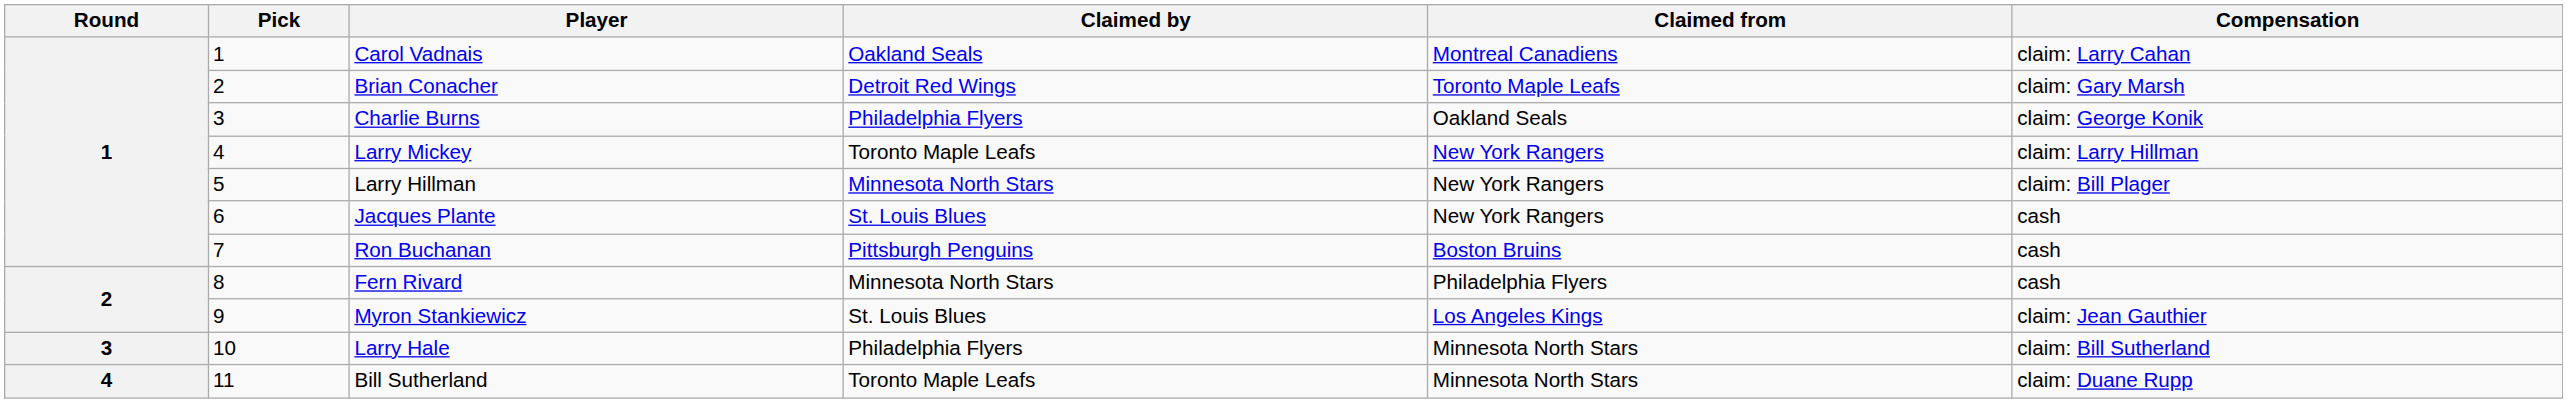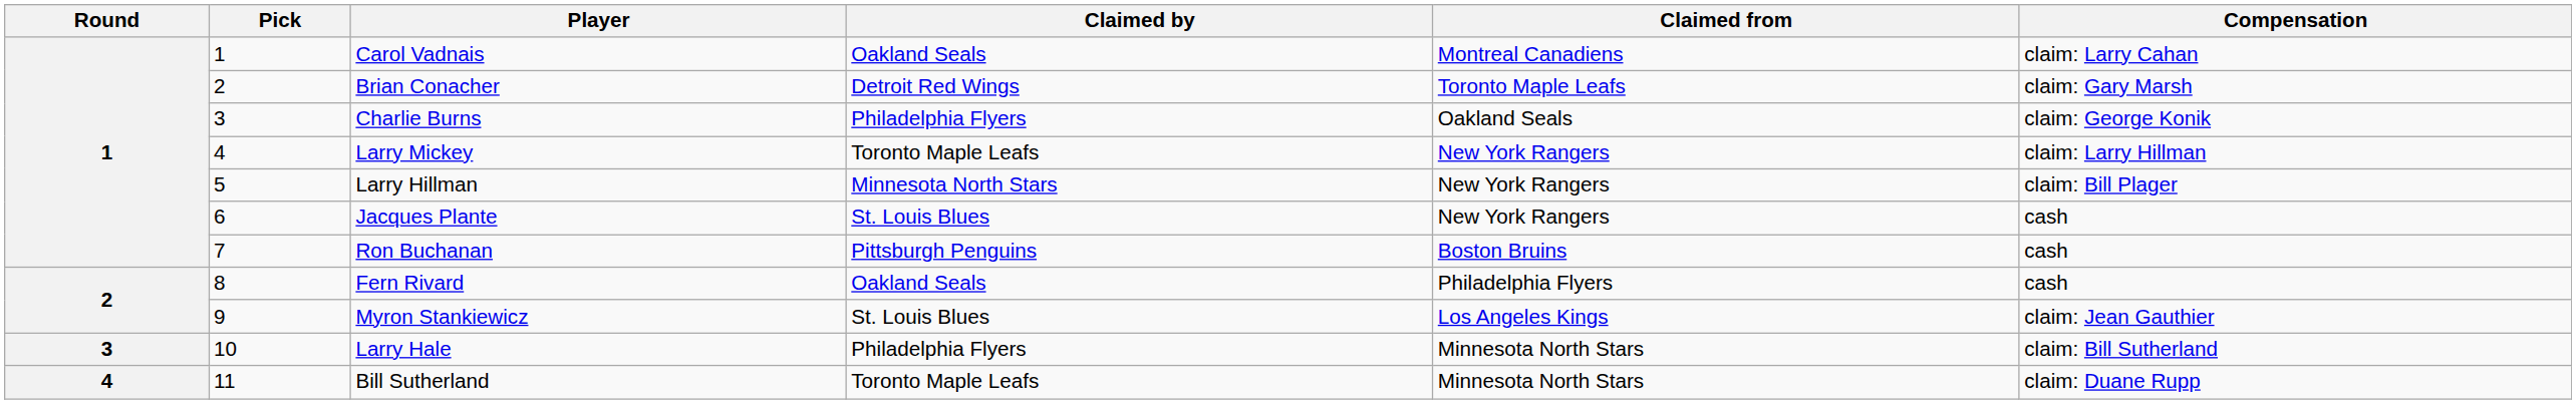Fern Rivard | Claimed by: Minnesota North Stars -> Oakland Seals
